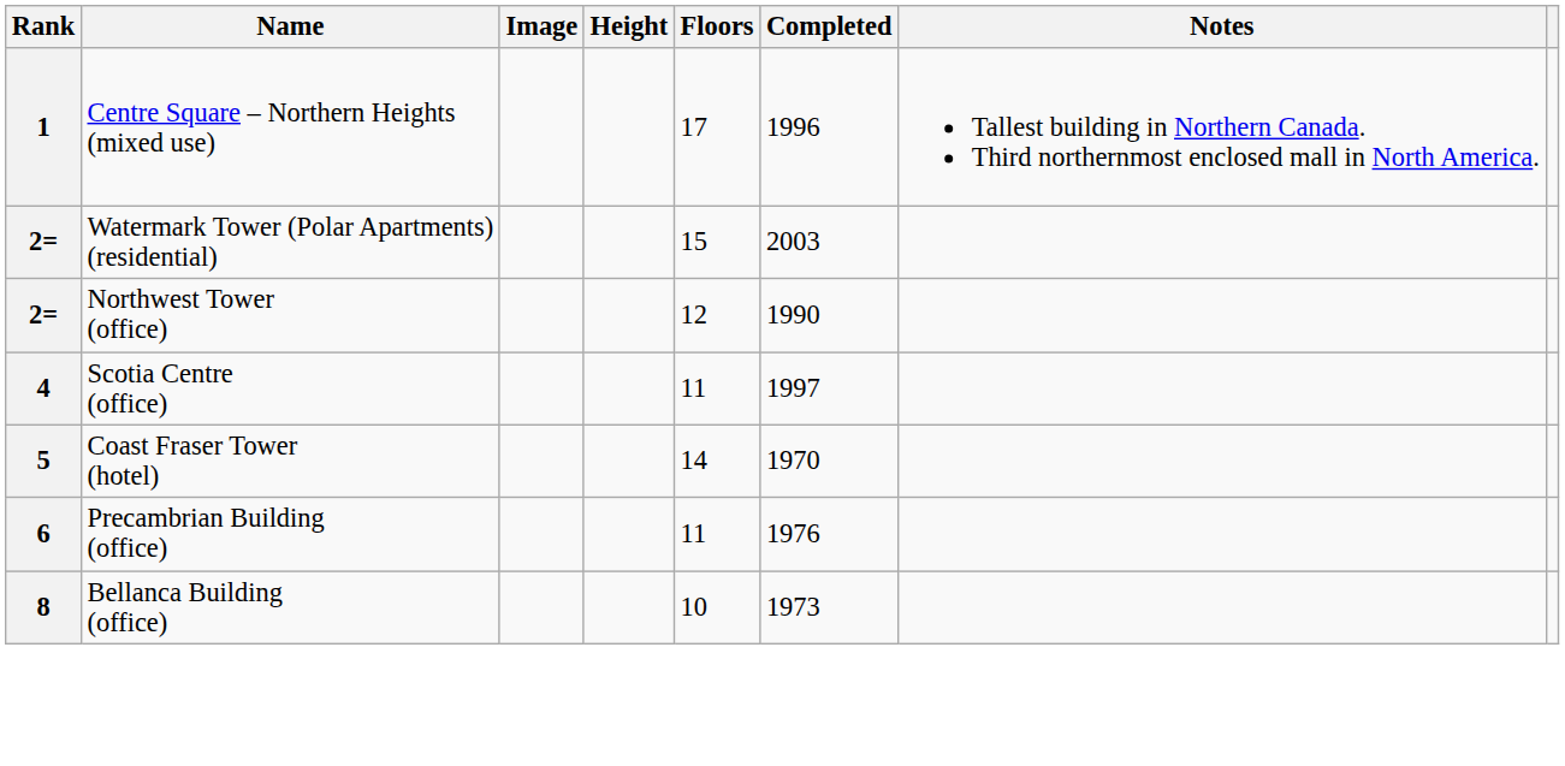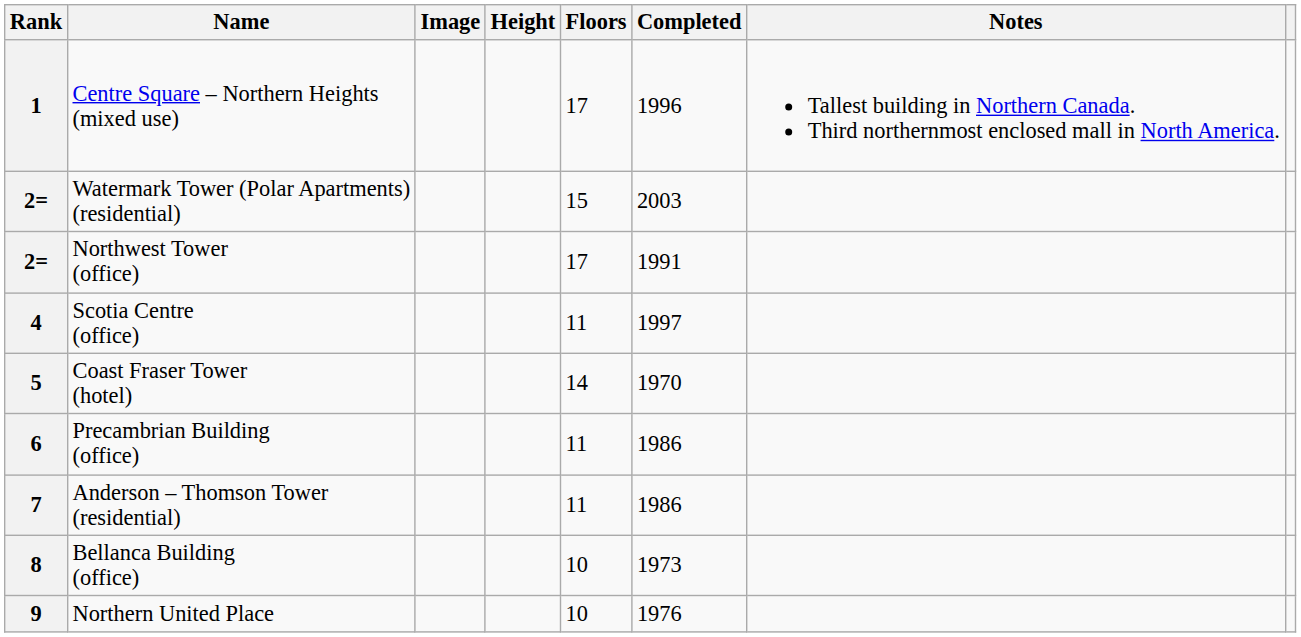Northwest Tower (office) | Floors: 12 -> 17
Northwest Tower (office) | Completed: 1990 -> 1991
Precambrian Building (office) | Completed: 1976 -> 1986
+ row: 7 | Anderson – Thomson Tower (residential) | 11 | 1986
+ row: 9 | Northern United Place | 10 | 1976
